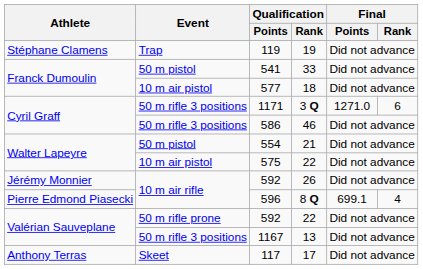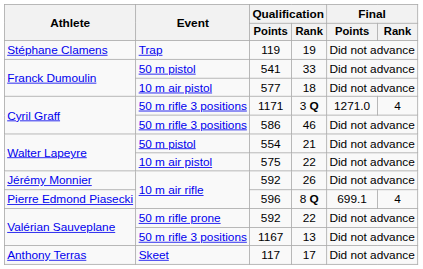1171 | Final / Rank: 6 -> 4
